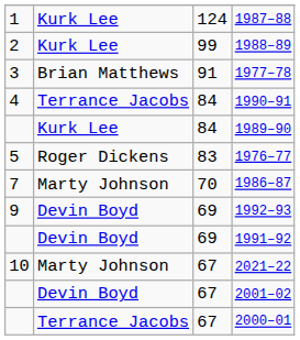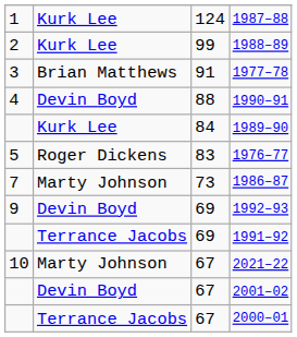1990–91 | column 2: Terrance Jacobs -> Devin Boyd
1990–91 | column 3: 84 -> 88
1986–87 | column 3: 70 -> 73
1991–92 | column 2: Devin Boyd -> Terrance Jacobs
